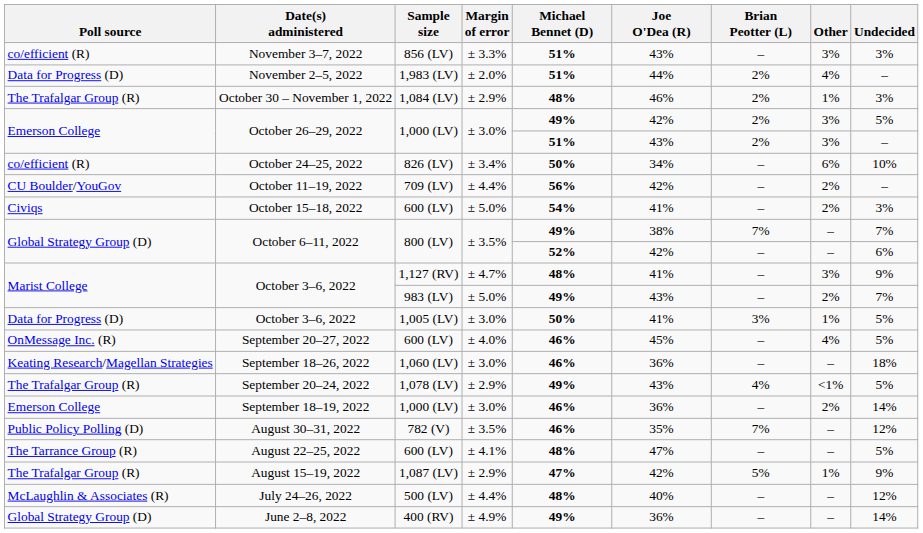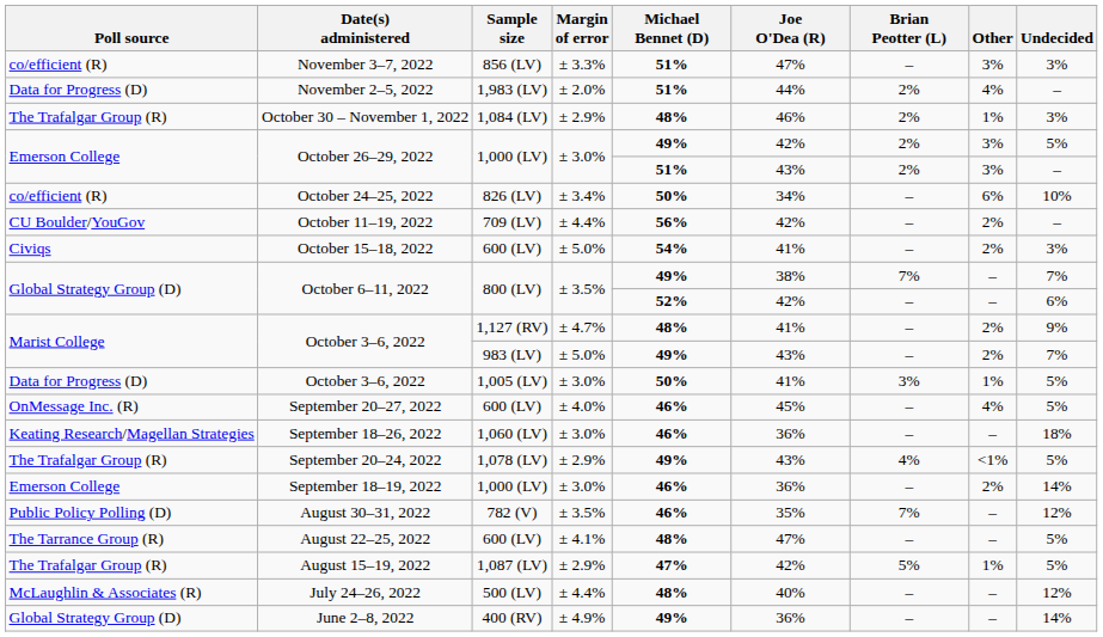November 3–7, 2022 | Joe O'Dea (R): 43% -> 47%
October 3–6, 2022 / 1,127 (RV) | Other: 3% -> 2%
August 15–19, 2022 | Undecided: 9% -> 5%
